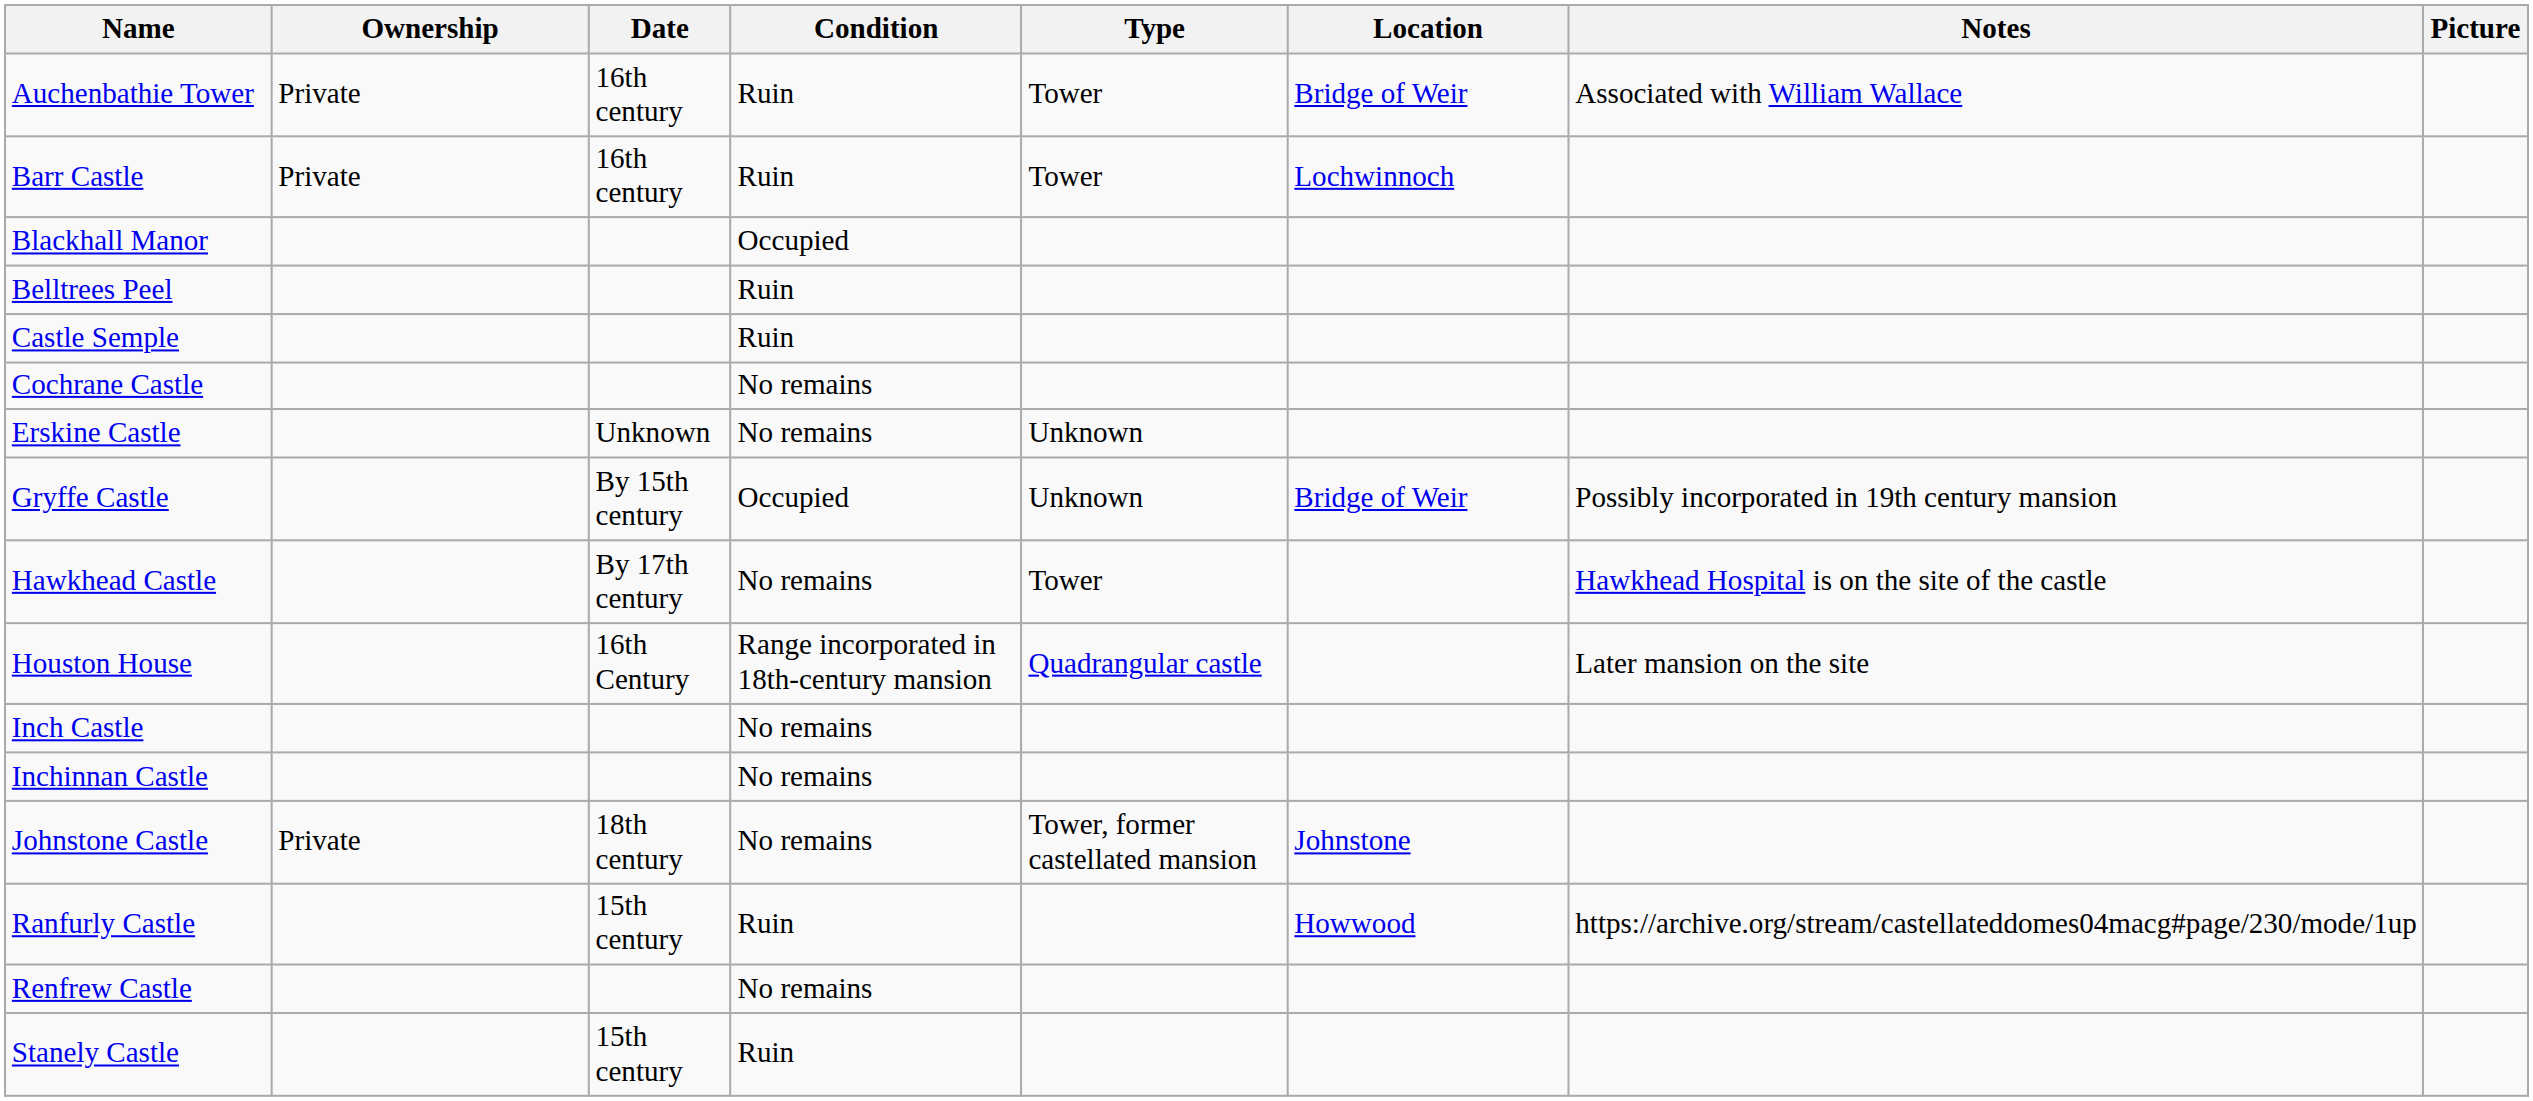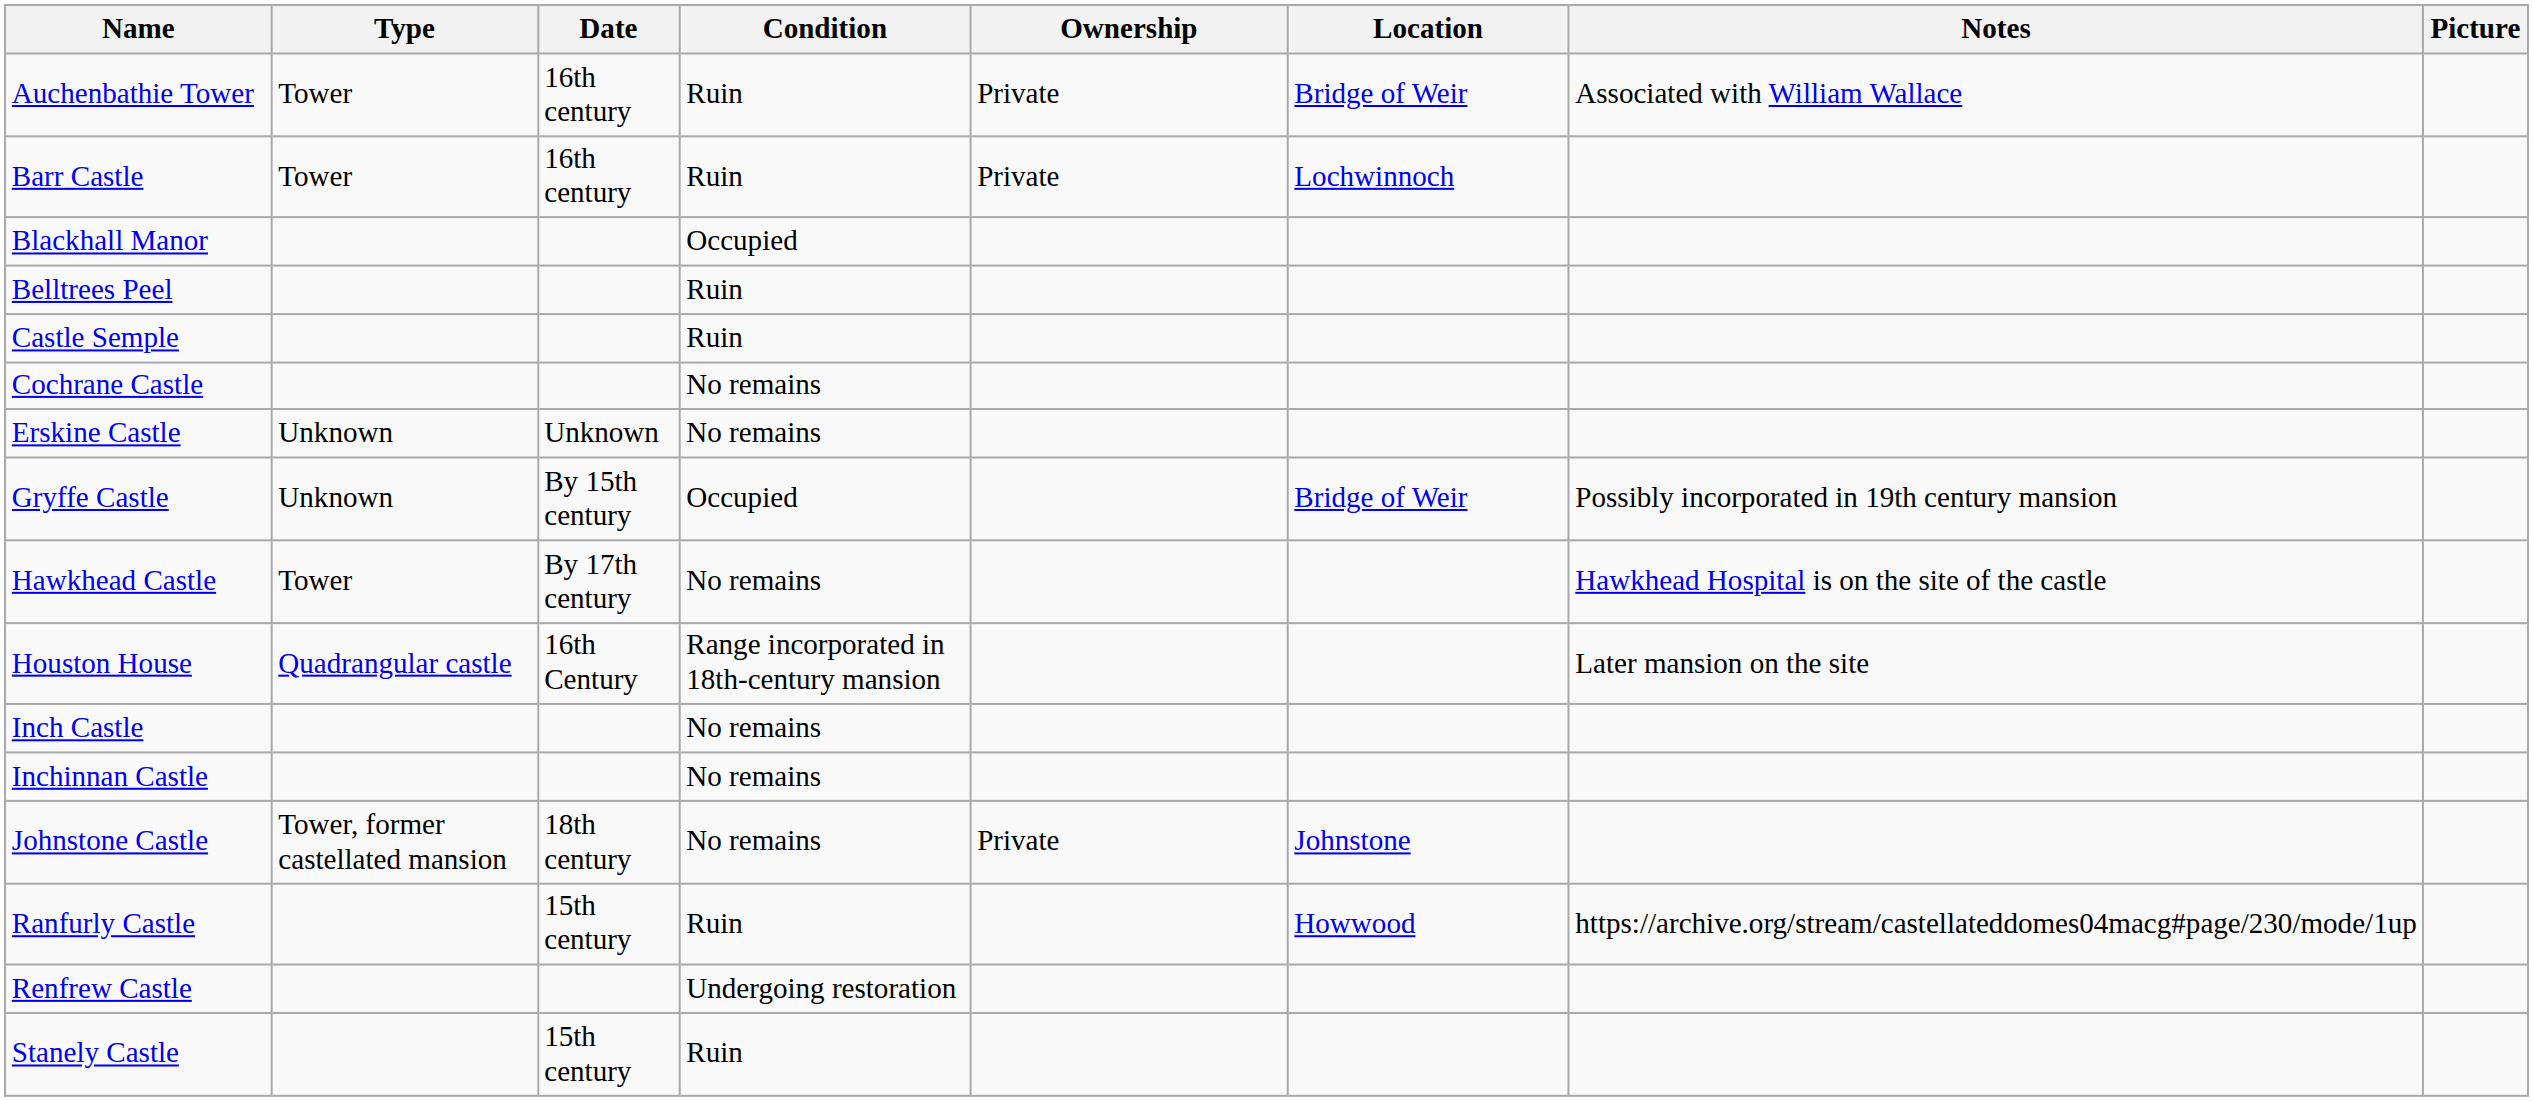columns swapped: Type <-> Ownership
Renfrew Castle | Condition: No remains -> Undergoing restoration
